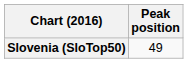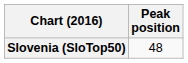Slovenia (SloTop50) | Peak position: 49 -> 48
